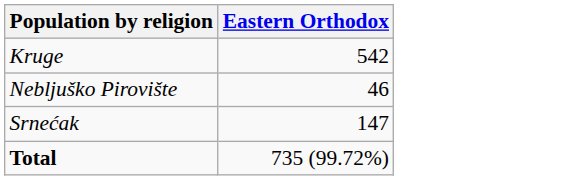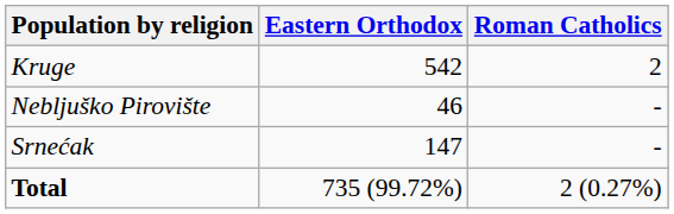+ column: Roman Catholics | 2 | - | - | 2 (0.27%)
